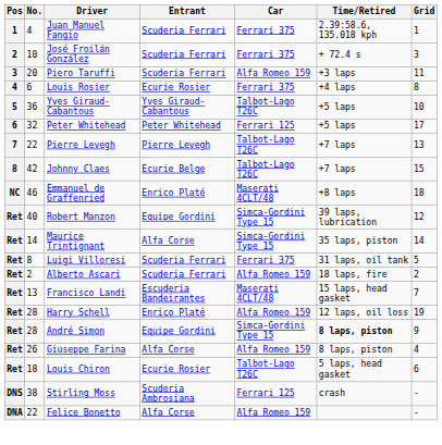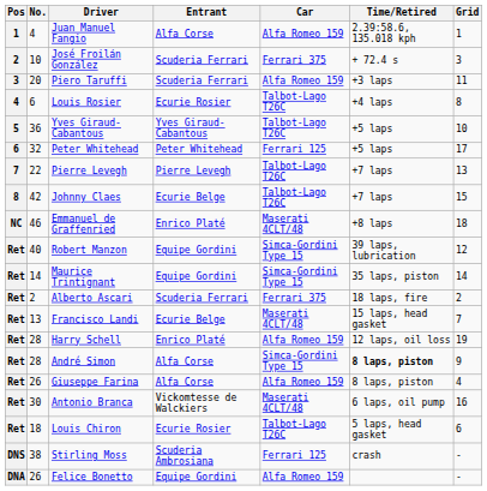Juan Manuel Fangio | Entrant: Scuderia Ferrari -> Alfa Corse
Juan Manuel Fangio | Car: Ferrari 375 -> Alfa Romeo 159
Louis Rosier | Car: Ferrari 375 -> Talbot-Lago T26C
Maurice Trintignant | Entrant: Alfa Corse -> Equipe Gordini
- row: Ret | 8 | Luigi Villoresi | Scuderia Ferrari | Ferrari 375 | 31 laps, oil tank | 5
Alberto Ascari | Car: Alfa Romeo 159 -> Ferrari 375
Francisco Landi | Entrant: Escuderia Bandeirantes -> Ecurie Belge
André Simon | Entrant: Equipe Gordini -> Alfa Corse
+ row: Ret | 30 | Antonio Branca | Vickomtesse de Walckiers | Maserati 4CLT/48 | 6 laps, oil pump | 16
Felice Bonetto | No.: 22 -> 26
Felice Bonetto | Entrant: Alfa Corse -> Equipe Gordini
